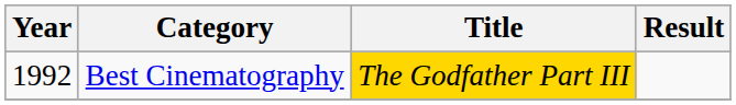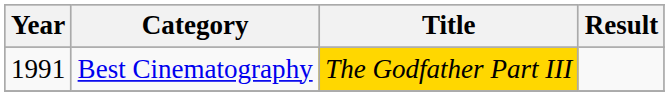Best Cinematography | Year: 1992 -> 1991
